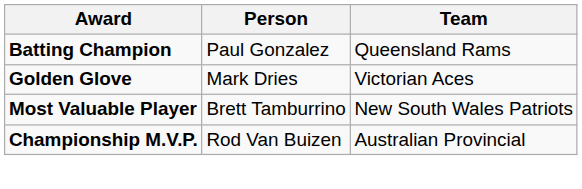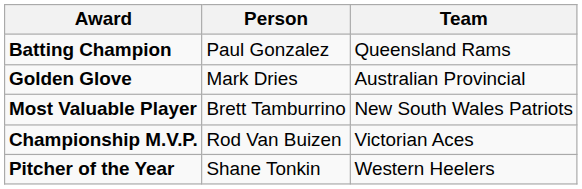Golden Glove | Team: Victorian Aces -> Australian Provincial
Championship M.V.P. | Team: Australian Provincial -> Victorian Aces
+ row: Pitcher of the Year | Shane Tonkin | Western Heelers
